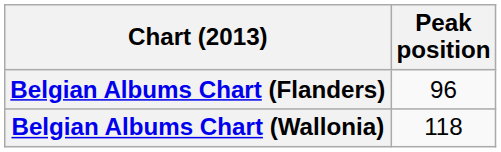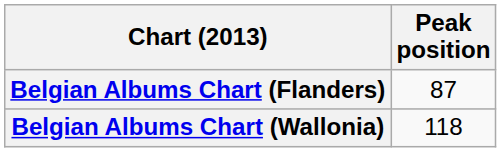Belgian Albums Chart (Flanders) | Peak position: 96 -> 87
